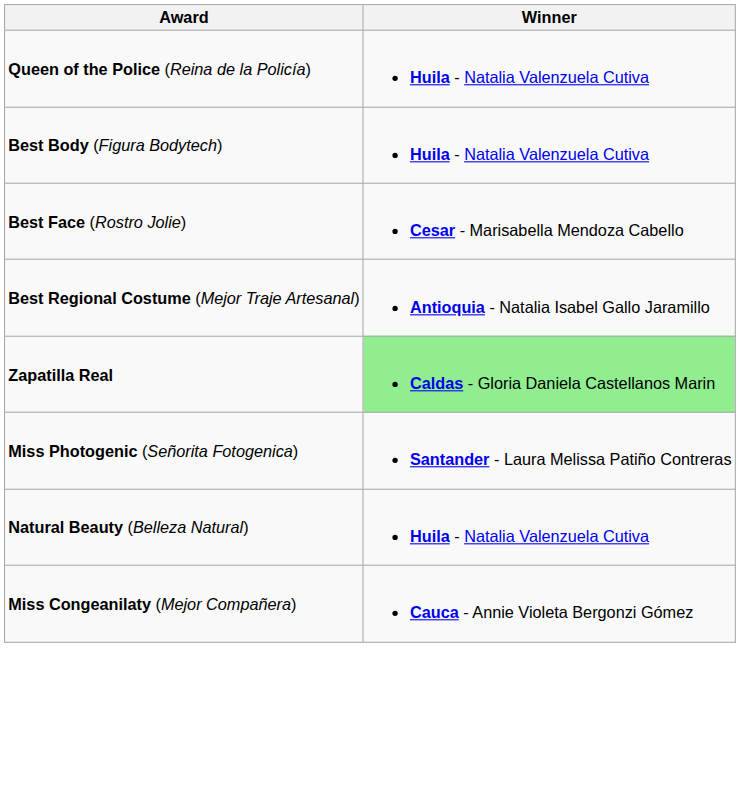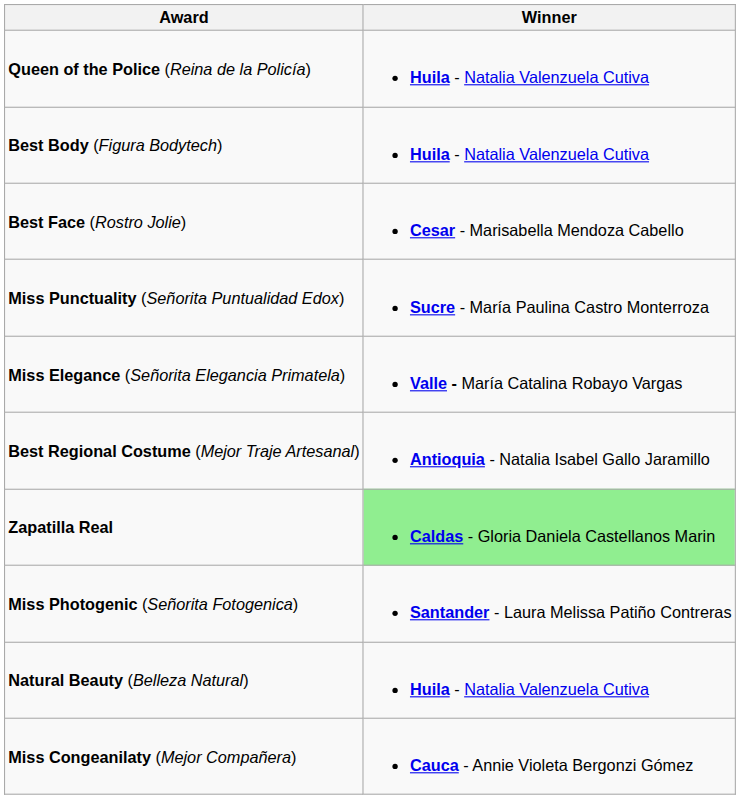+ row: Miss Punctuality (Señorita Puntualidad Edox) | Sucre - María Paulina Castro Monterroza
+ row: Miss Elegance (Señorita Elegancia Primatela) | Valle - María Catalina Robayo Vargas
